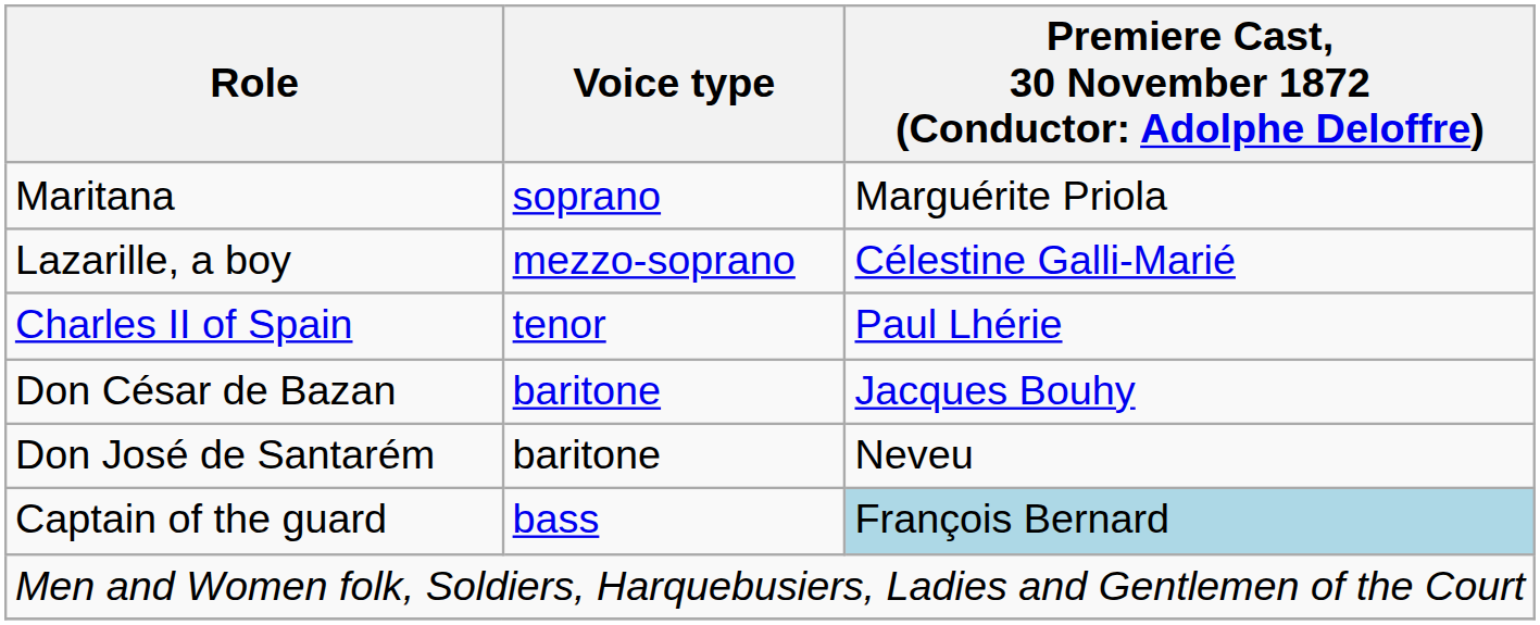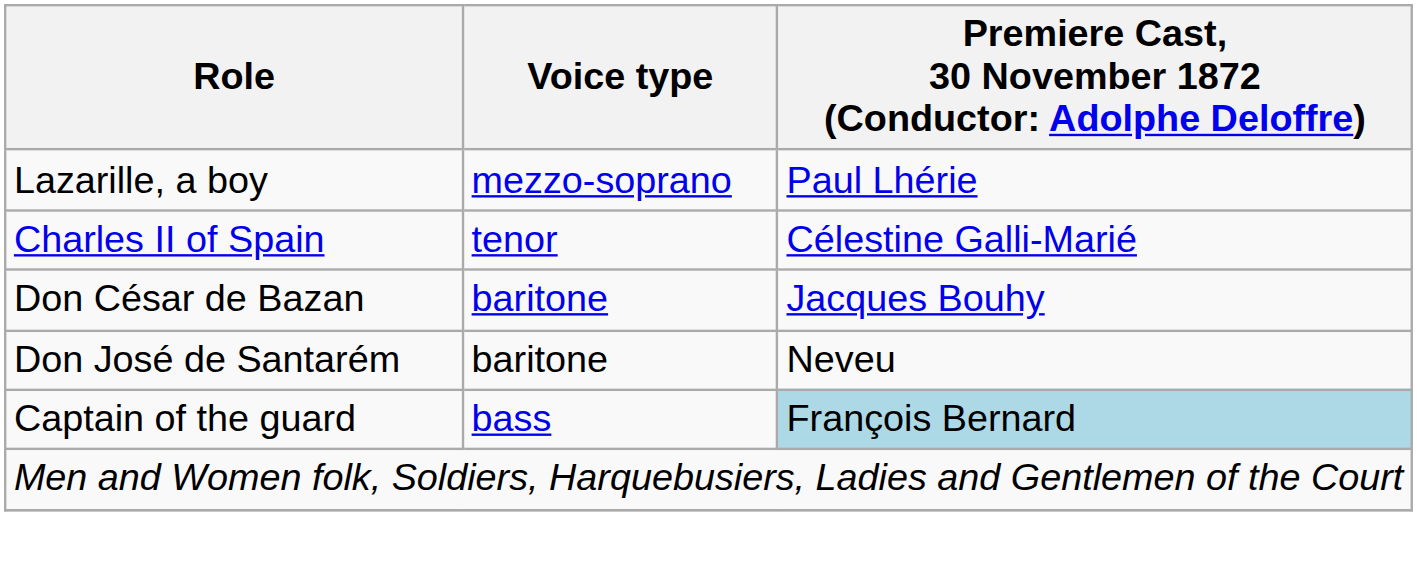- row: Maritana | soprano | Marguérite Priola
Lazarille, a boy | column 3: Célestine Galli-Marié -> Paul Lhérie
Charles II of Spain | column 3: Paul Lhérie -> Célestine Galli-Marié
